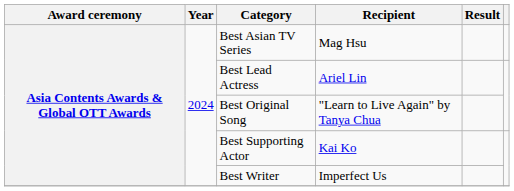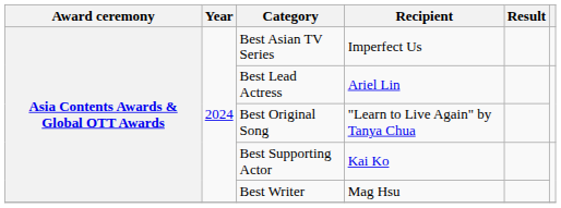Best Asian TV Series | Recipient: Mag Hsu -> Imperfect Us
Best Writer | Recipient: Imperfect Us -> Mag Hsu
